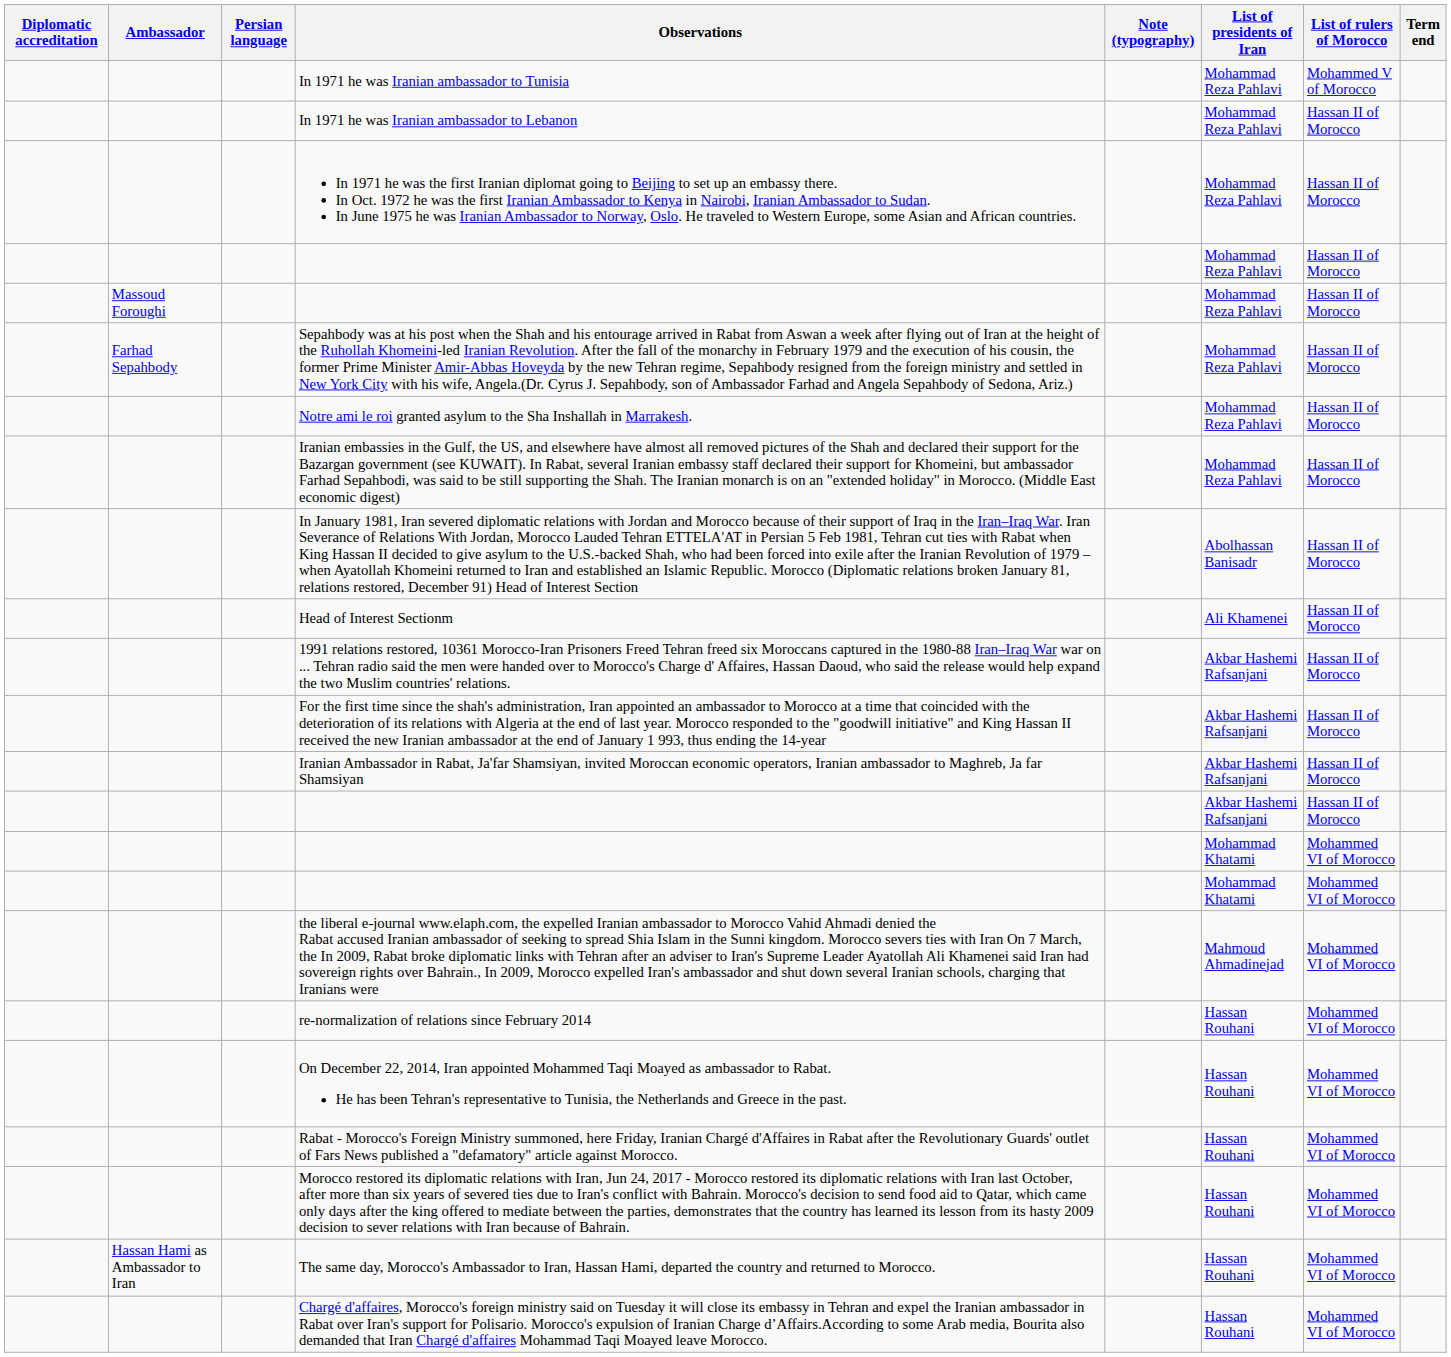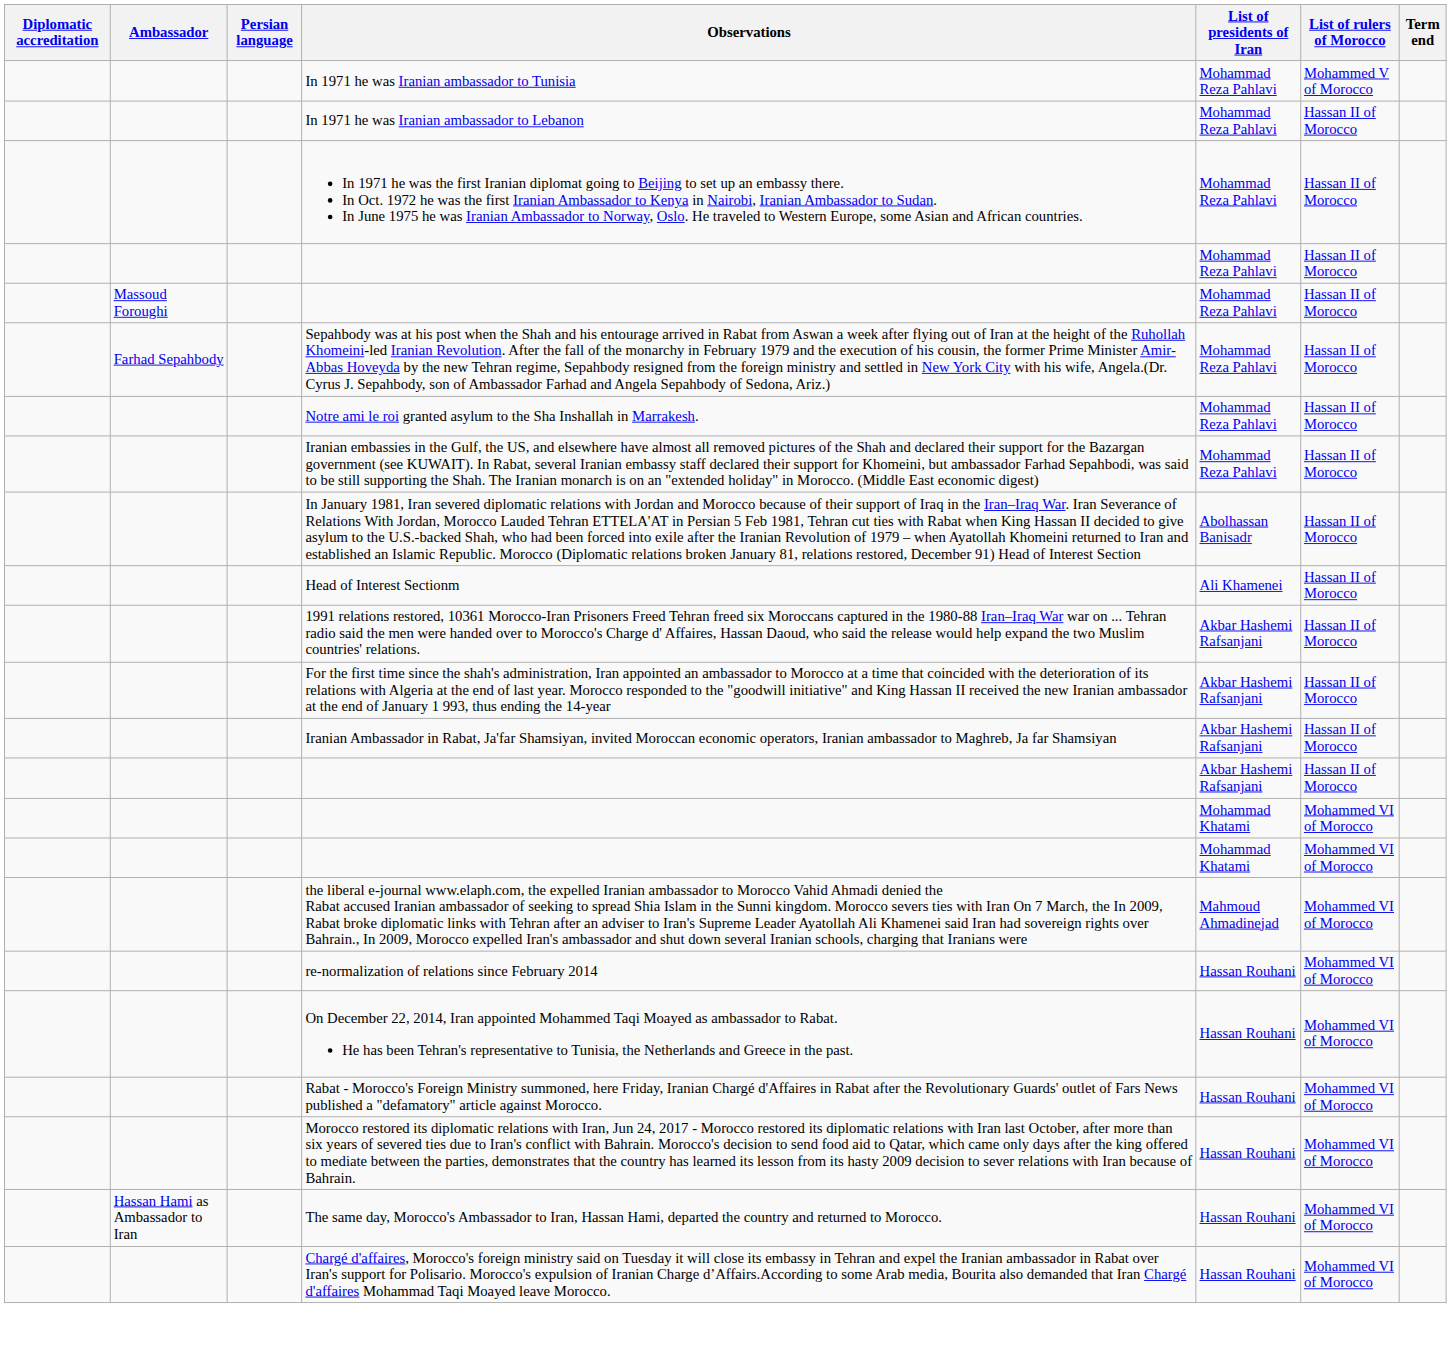- column: Note (typography)
